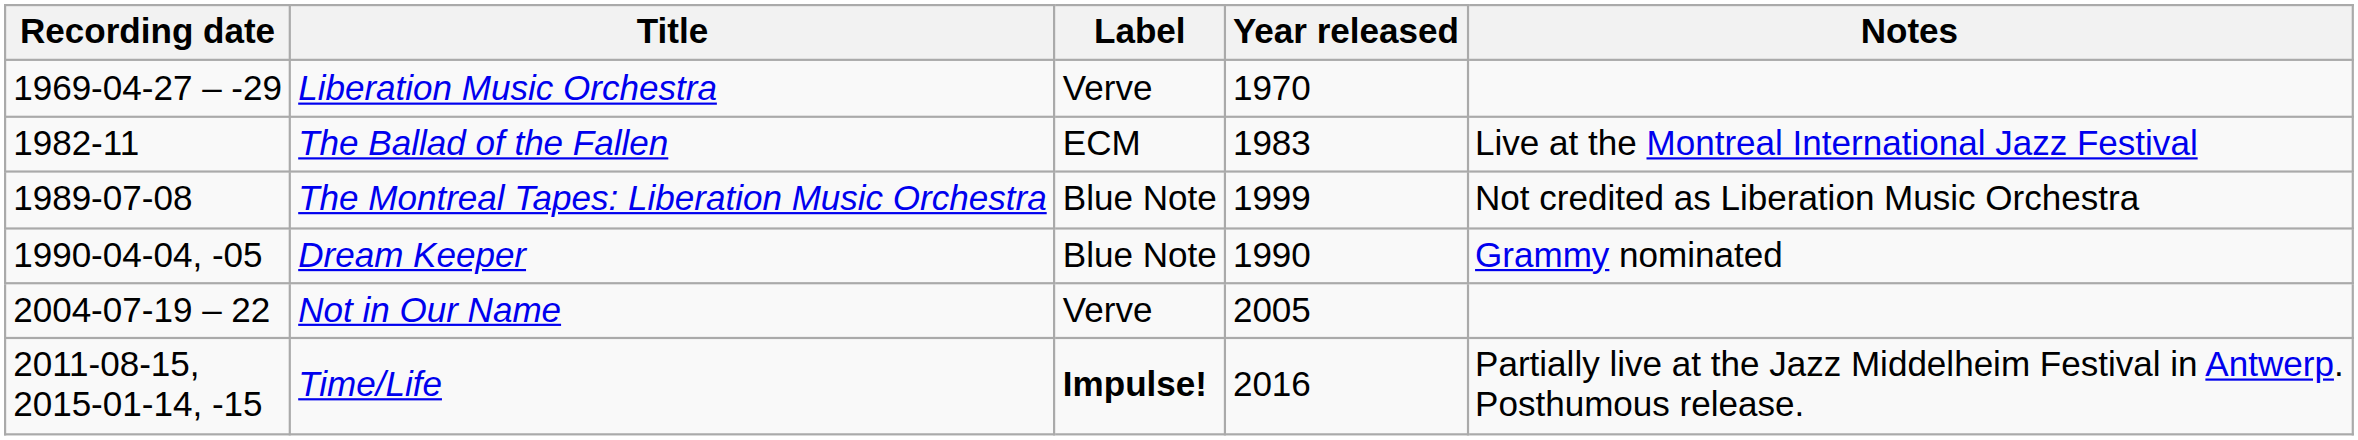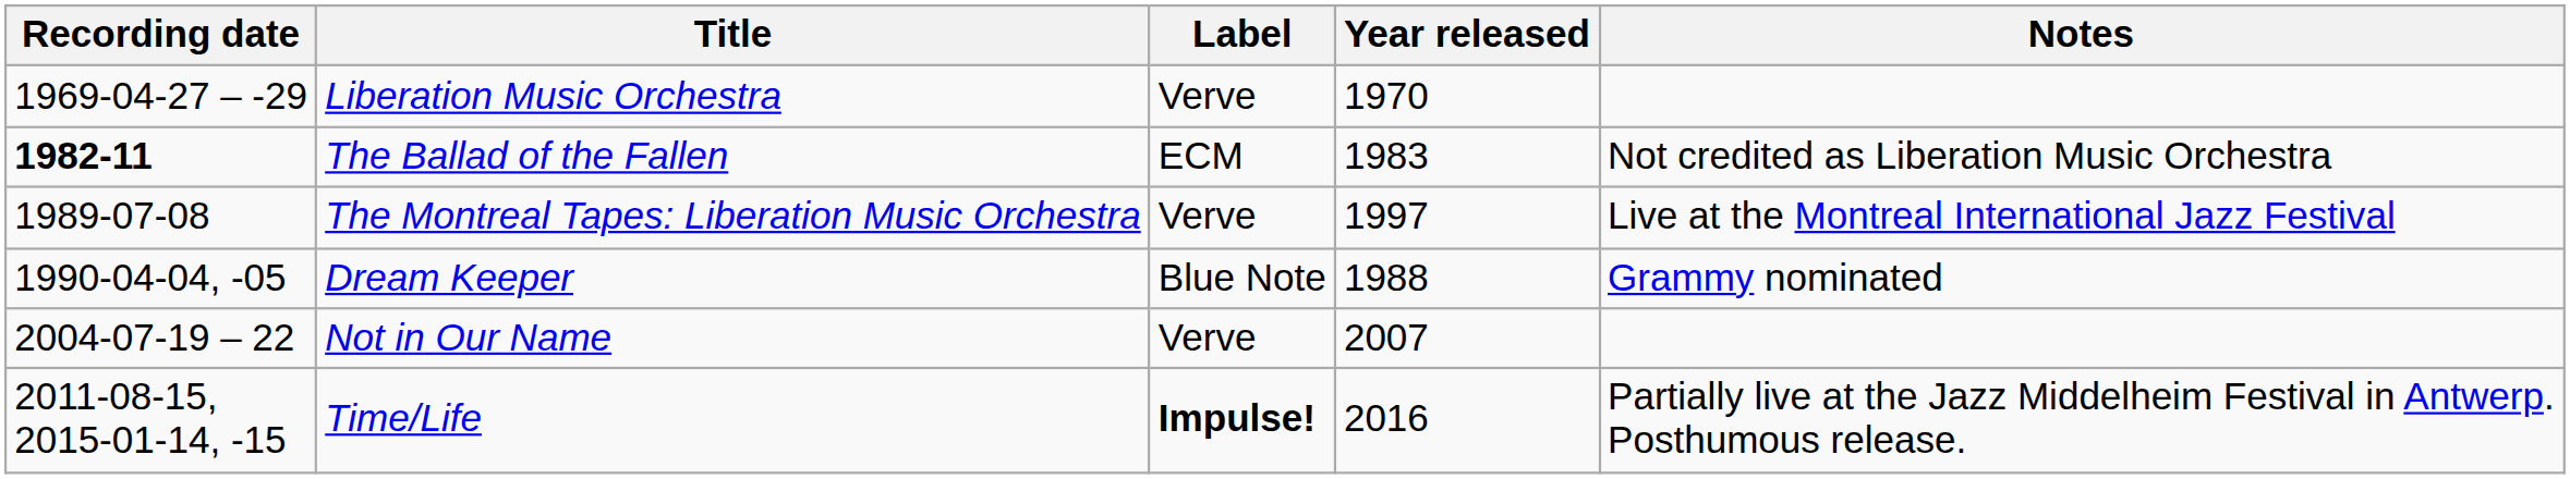The Ballad of the Fallen | Recording date: normal -> bold
The Ballad of the Fallen | Notes: Live at the Montreal International Jazz Festival -> Not credited as Liberation Music Orchestra
The Montreal Tapes: Liberation Music Orchestra | Label: Blue Note -> Verve
The Montreal Tapes: Liberation Music Orchestra | Year released: 1999 -> 1997
The Montreal Tapes: Liberation Music Orchestra | Notes: Not credited as Liberation Music Orchestra -> Live at the Montreal International Jazz Festival
Dream Keeper | Year released: 1990 -> 1988
Not in Our Name | Year released: 2005 -> 2007
